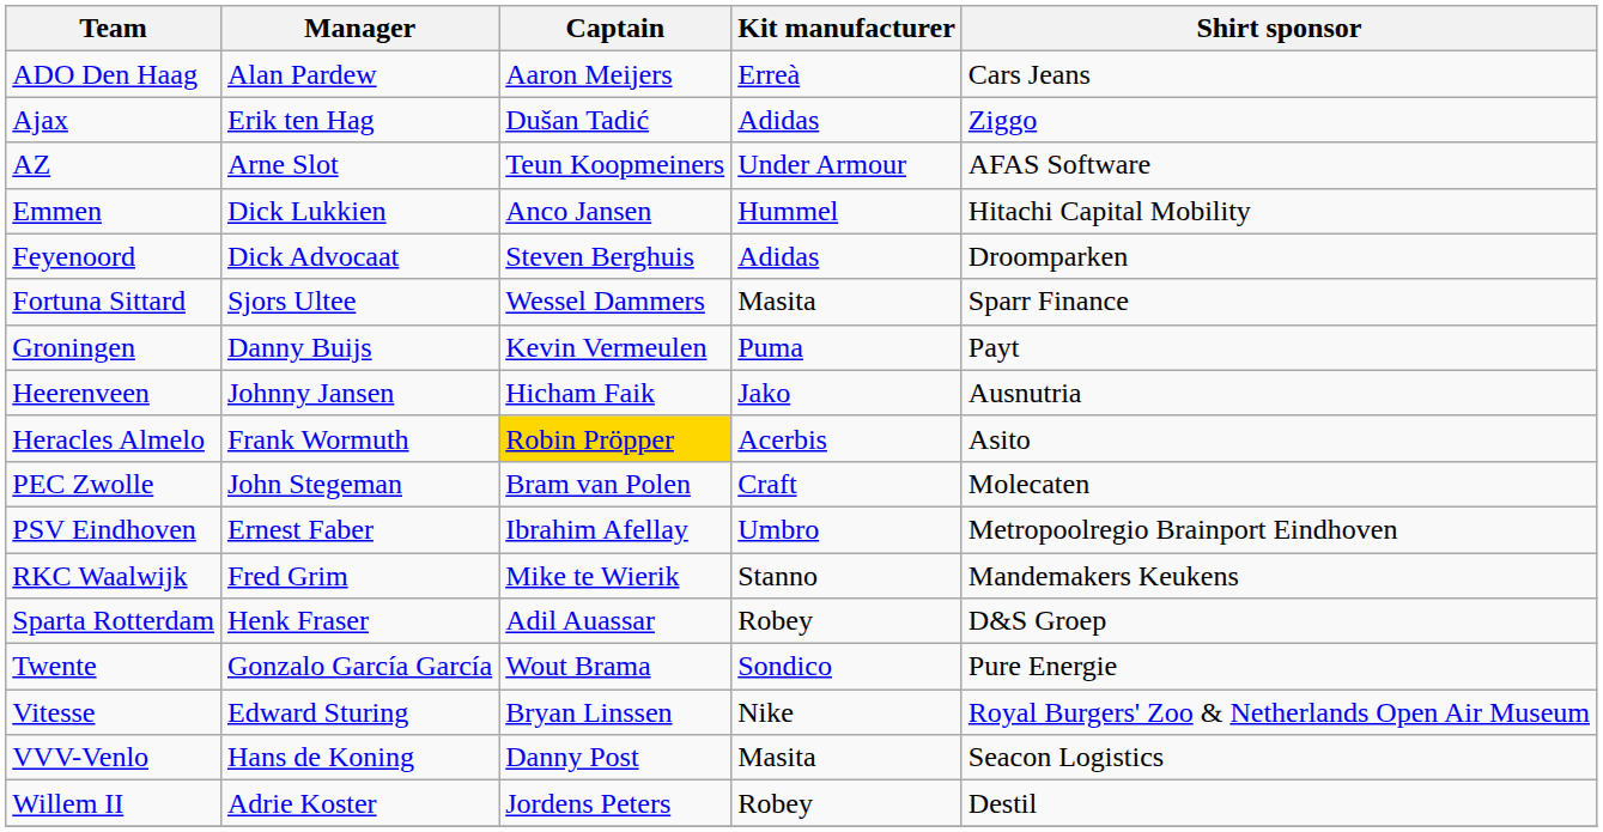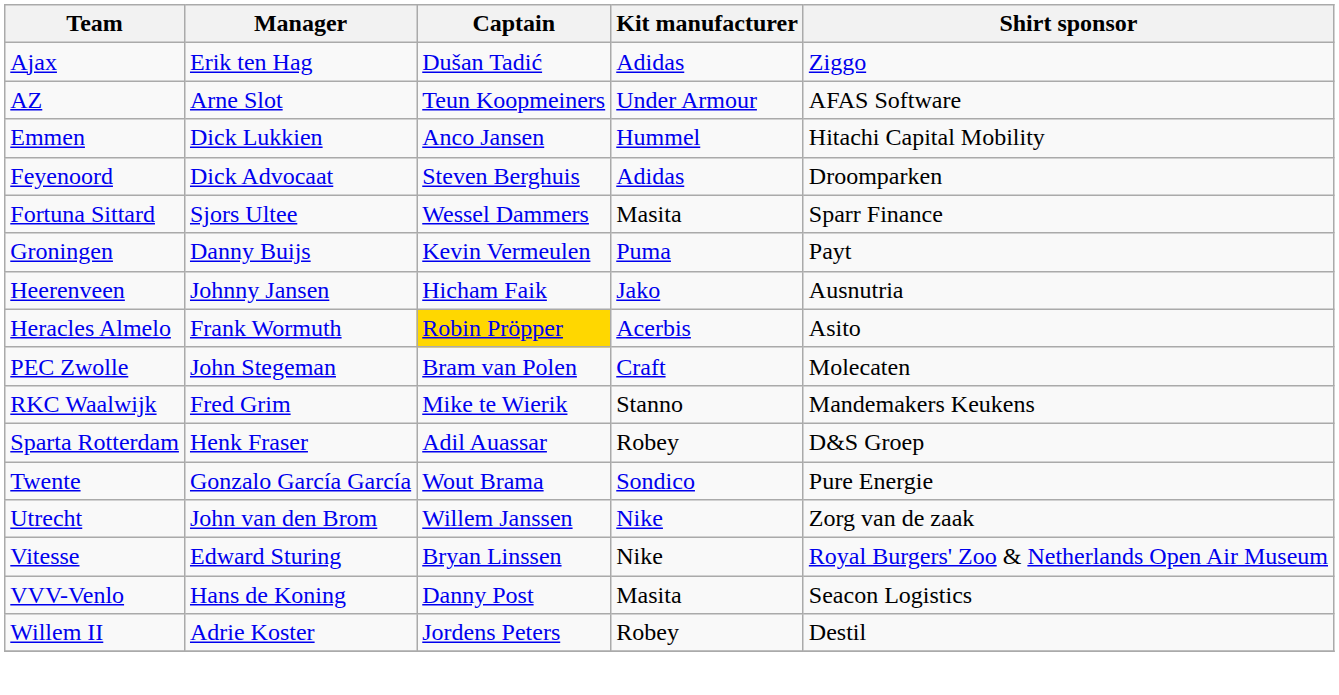- row: ADO Den Haag | Alan Pardew | Aaron Meijers | Erreà | Cars Jeans
- row: PSV Eindhoven | Ernest Faber | Ibrahim Afellay | Umbro | Metropoolregio Brainport Eindhoven
+ row: Utrecht | John van den Brom | Willem Janssen | Nike | Zorg van de zaak
